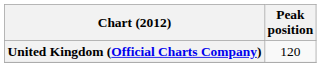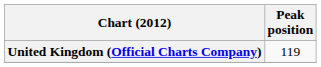United Kingdom (Official Charts Company) | Peak position: 120 -> 119
